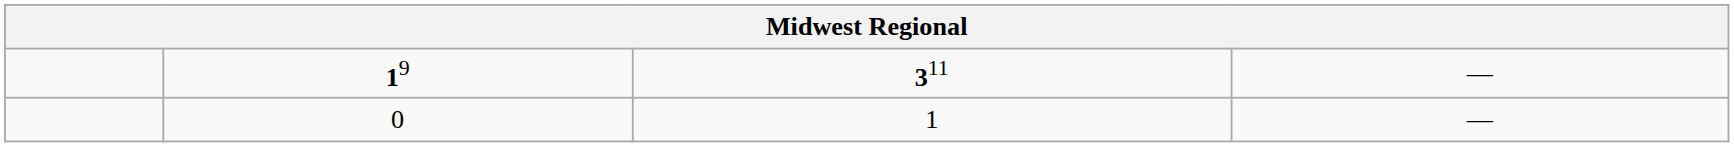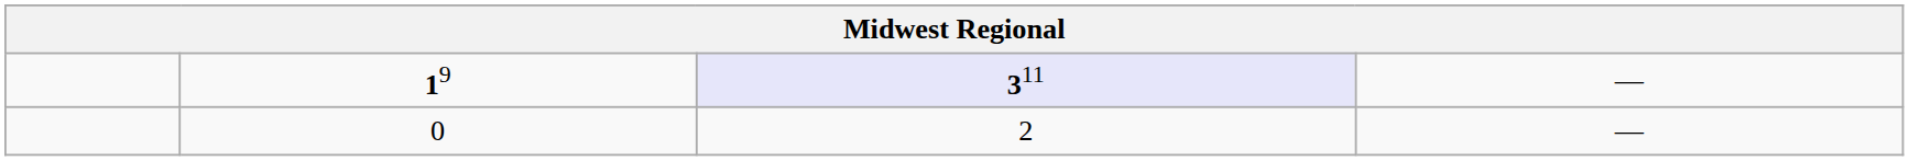19 | column 3: no background -> lavender background
0 | column 3: 1 -> 2
